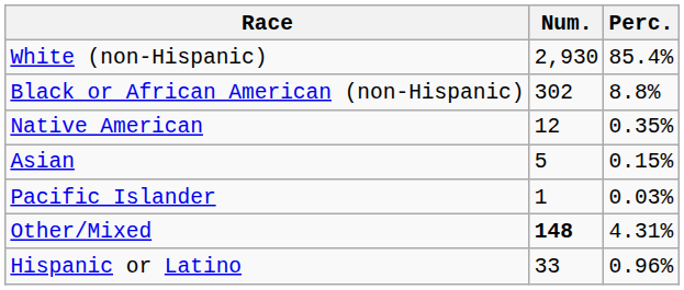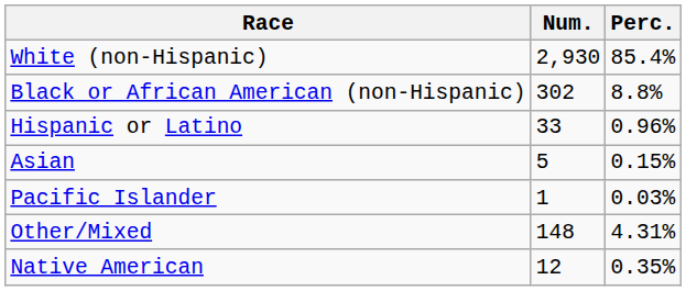rows swapped: Native American <-> Hispanic or Latino
Other/Mixed | Num.: bold -> normal
